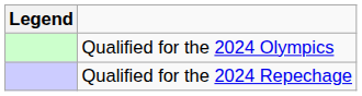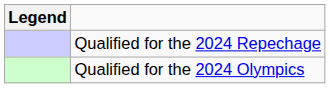rows swapped: Qualified for the 2024 Olympics <-> Qualified for the 2024 Repechage
